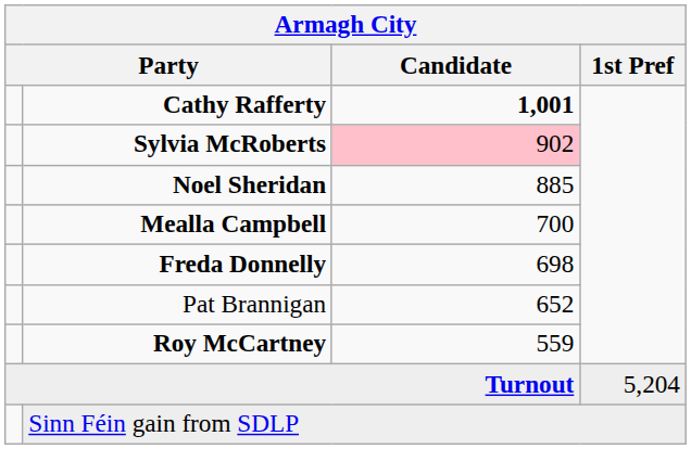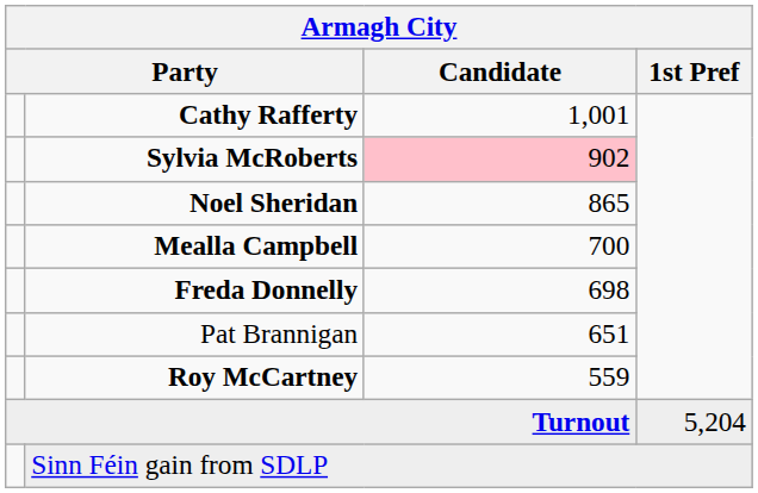Cathy Rafferty | Candidate: bold -> normal
Noel Sheridan | Candidate: 885 -> 865
Pat Brannigan | Candidate: 652 -> 651
